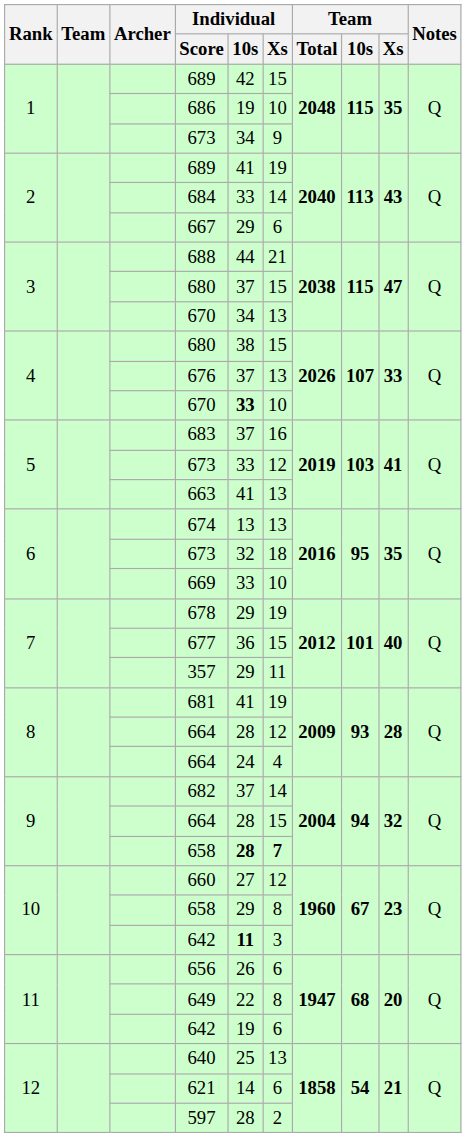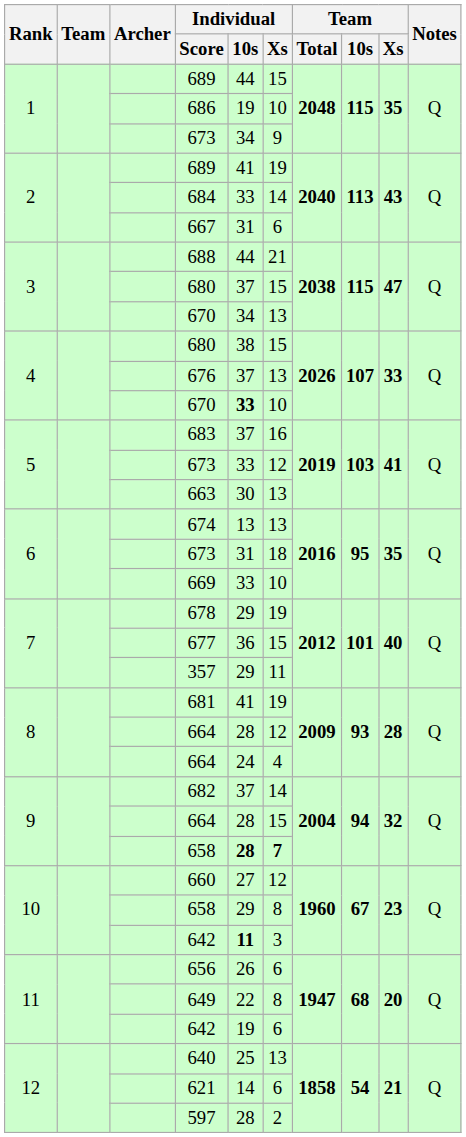1 / 689 | Individual / 10s: 42 -> 44
667 | Individual / 10s: 29 -> 31
663 | Individual / 10s: 41 -> 30
6 / 673 | Individual / 10s: 32 -> 31
